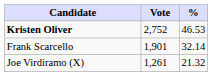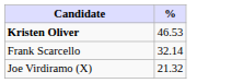- column: Vote | 2,752 | 1,901 | 1,261
